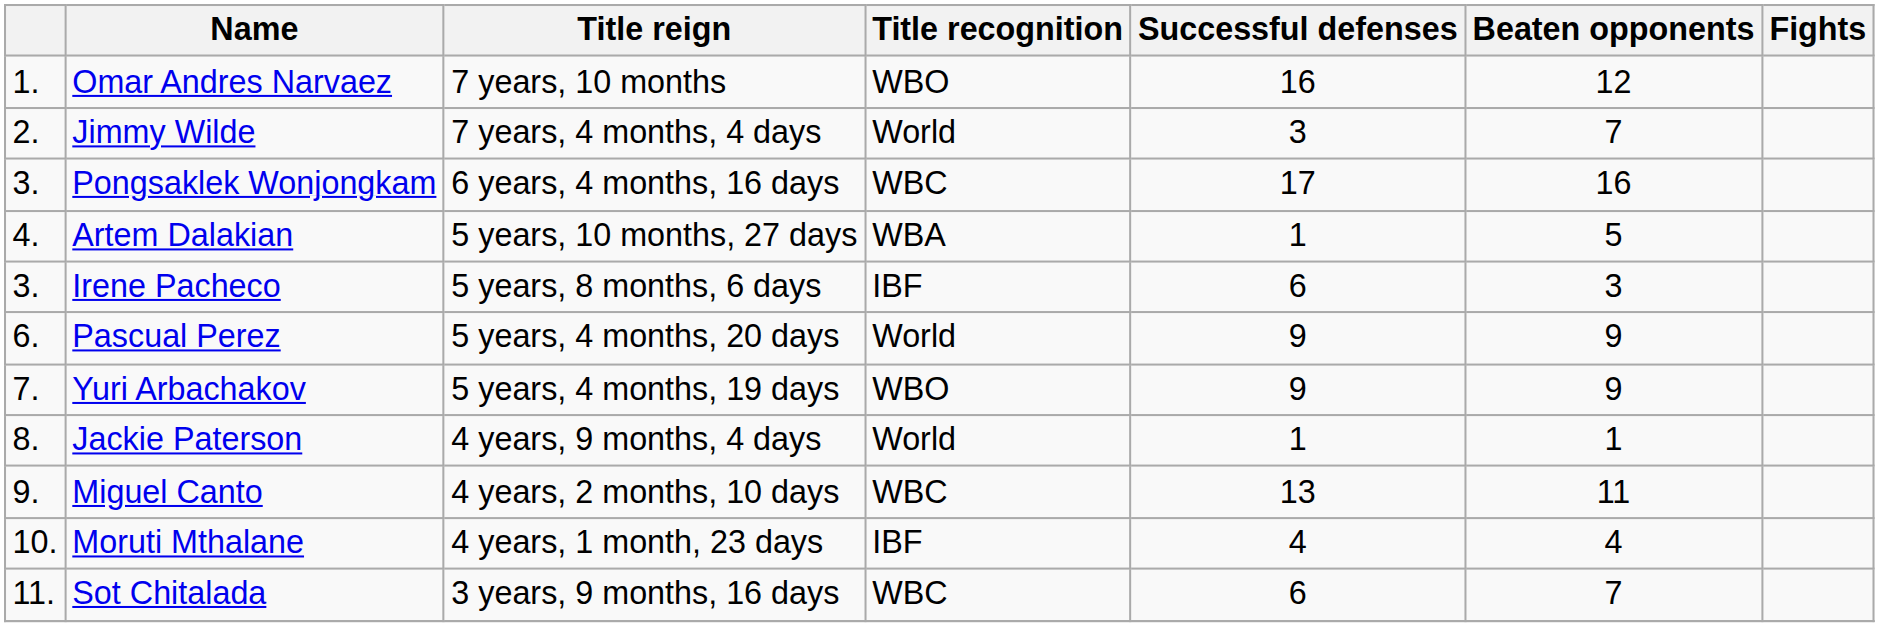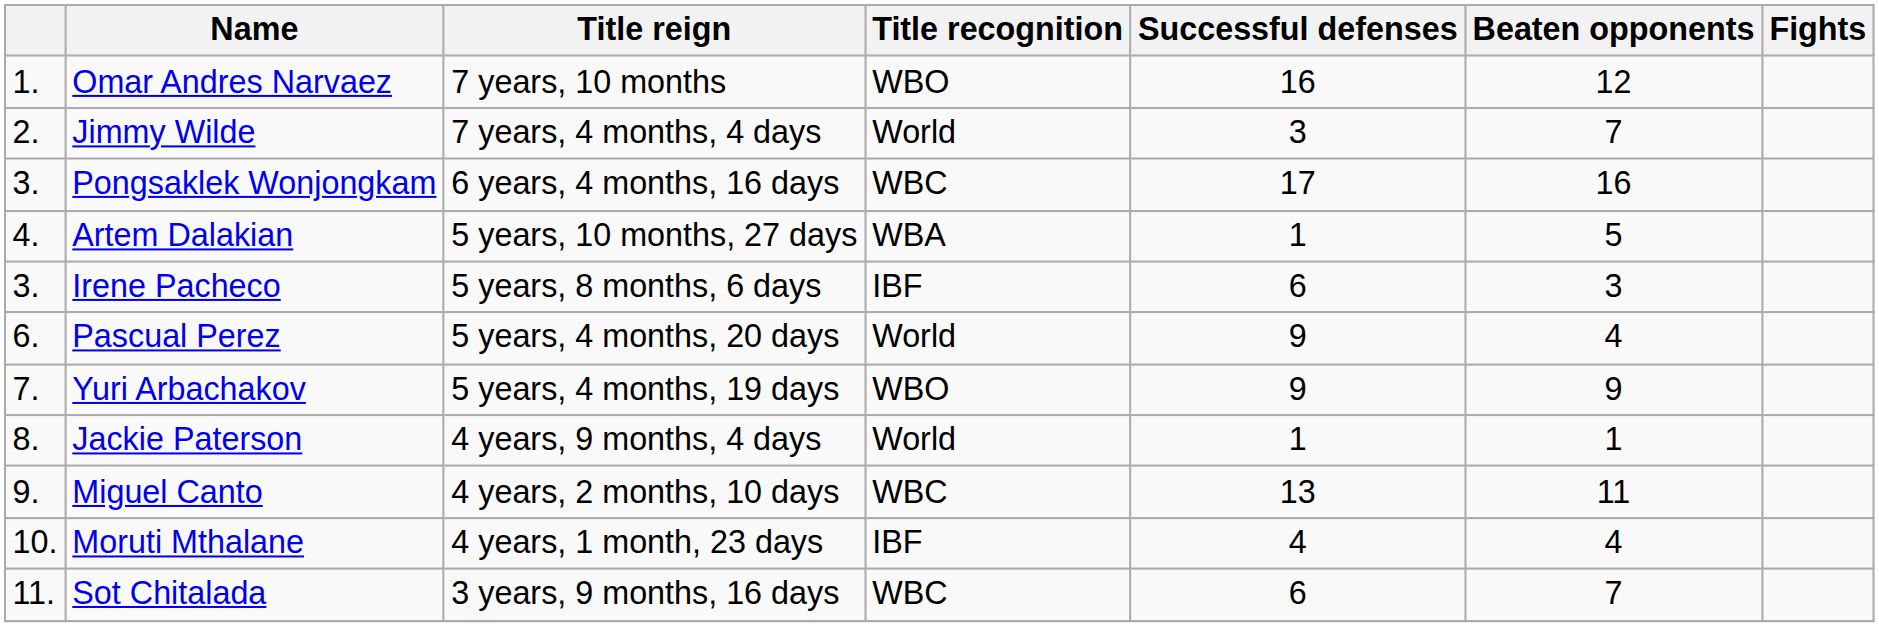Pascual Perez | Beaten opponents: 9 -> 4
